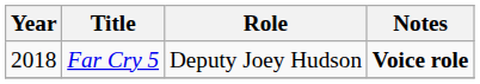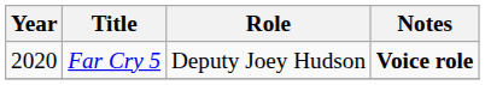Far Cry 5 | Year: 2018 -> 2020
